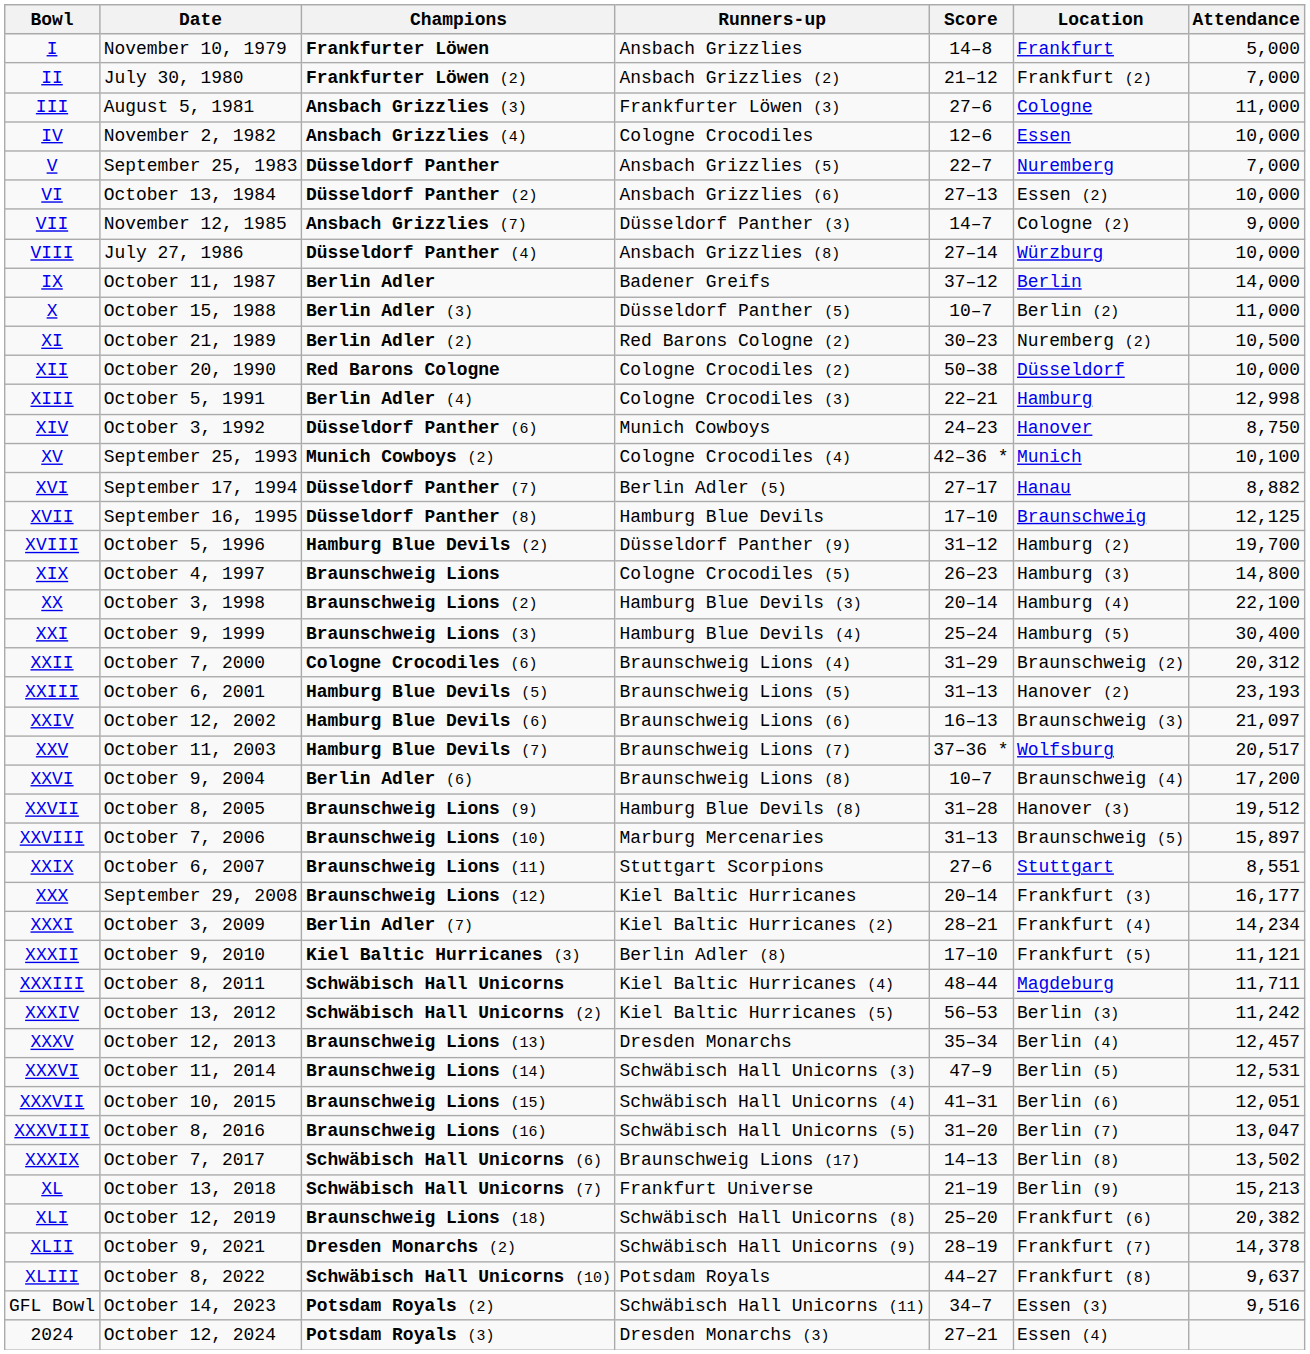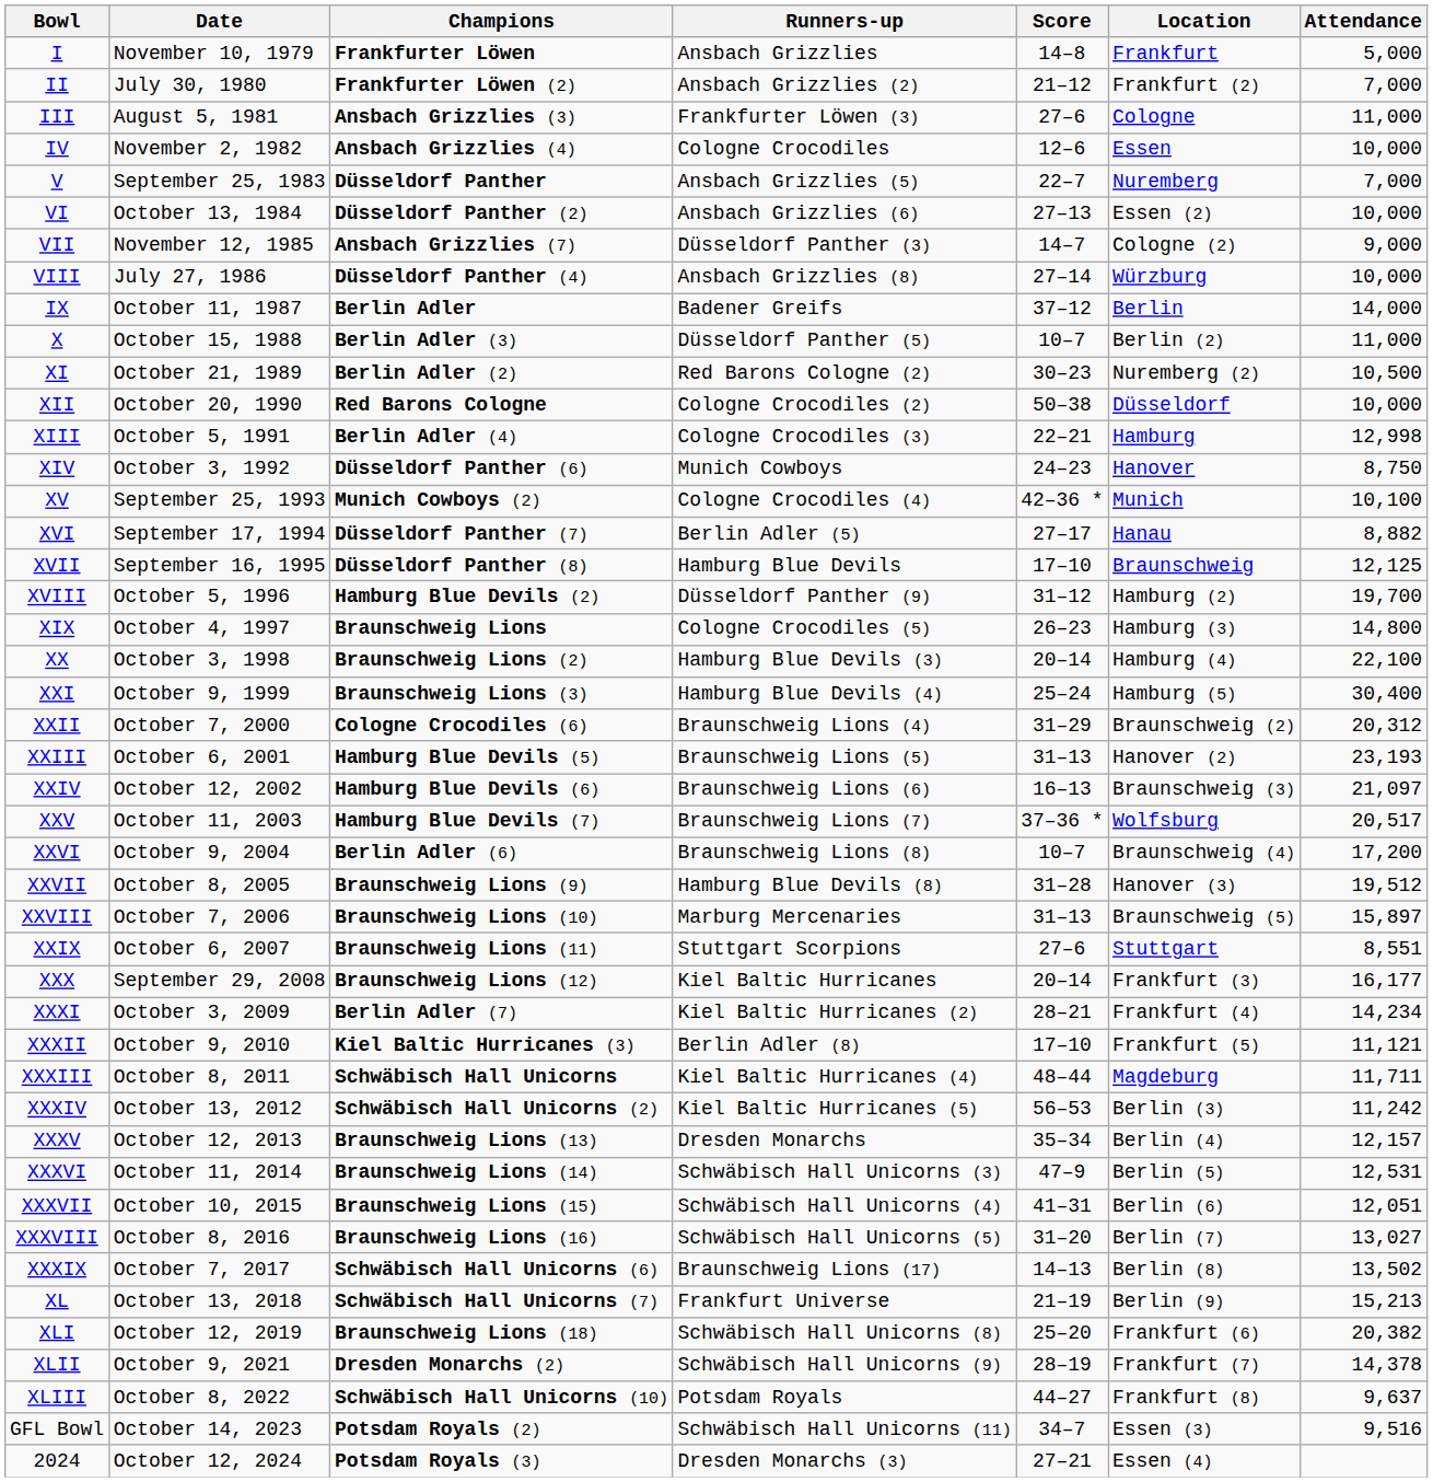XXXV | Attendance: 12,457 -> 12,157
XXXVIII | Attendance: 13,047 -> 13,027
